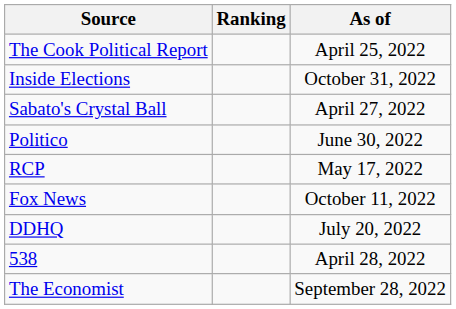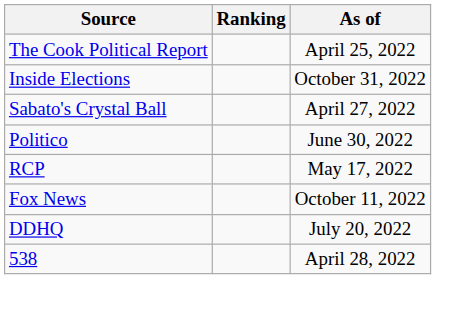- row: The Economist | September 28, 2022
